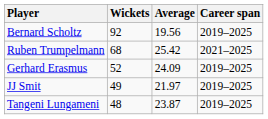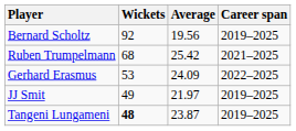Gerhard Erasmus | Wickets: 52 -> 53
Gerhard Erasmus | Career span: 2019–2025 -> 2022–2025
Tangeni Lungameni | Wickets: normal -> bold
